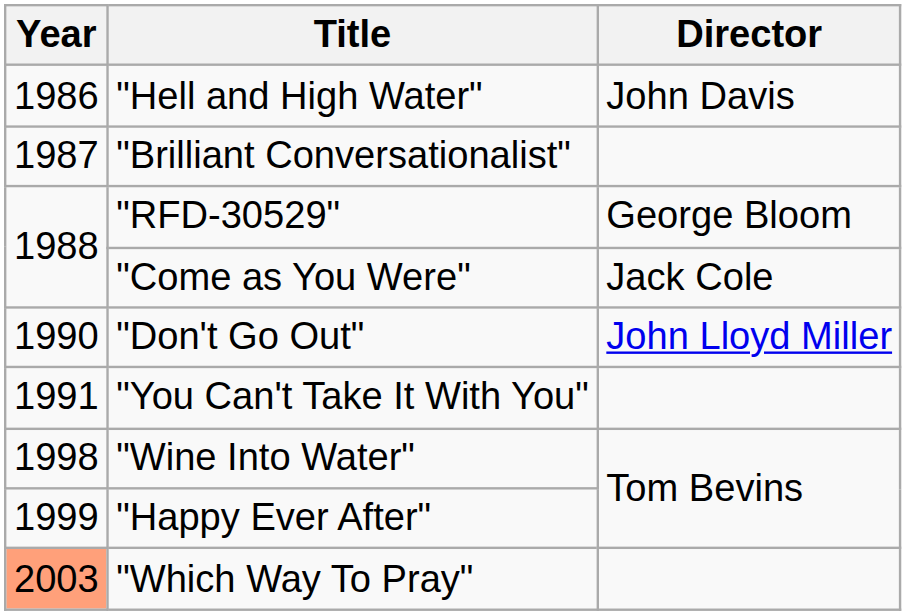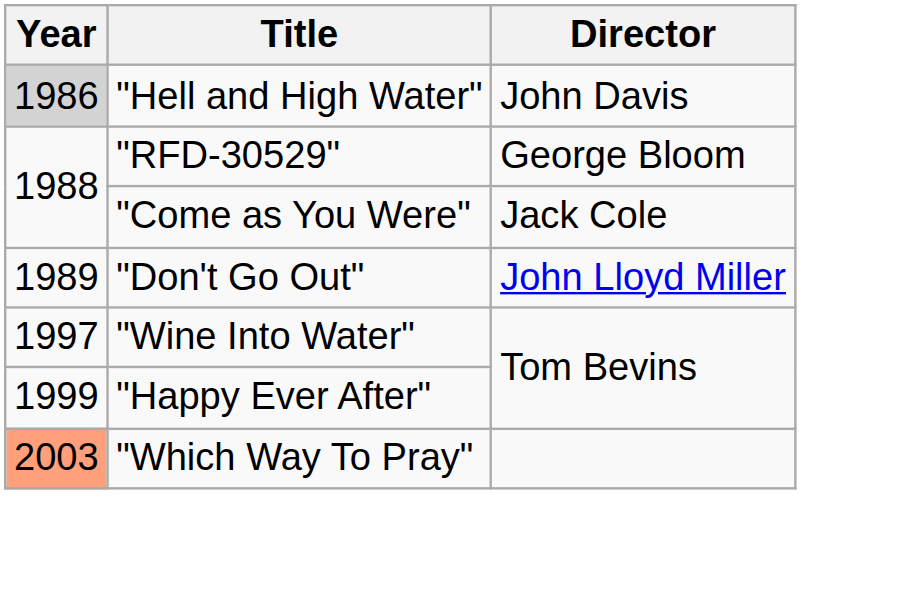"Hell and High Water" | Year: no background -> lightgrey background
- row: 1987 | "Brilliant Conversationalist"
"Don't Go Out" | Year: 1990 -> 1989
- row: 1991 | "You Can't Take It With You"
"Wine Into Water" | Year: 1998 -> 1997
